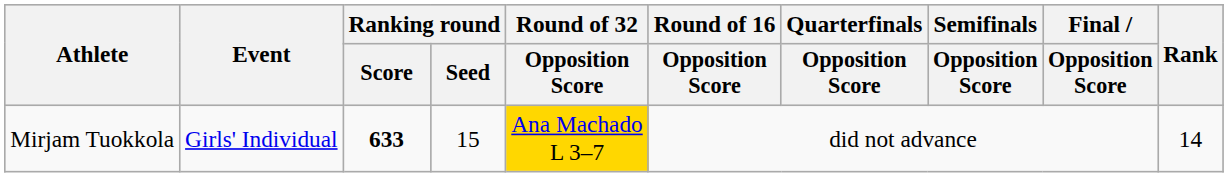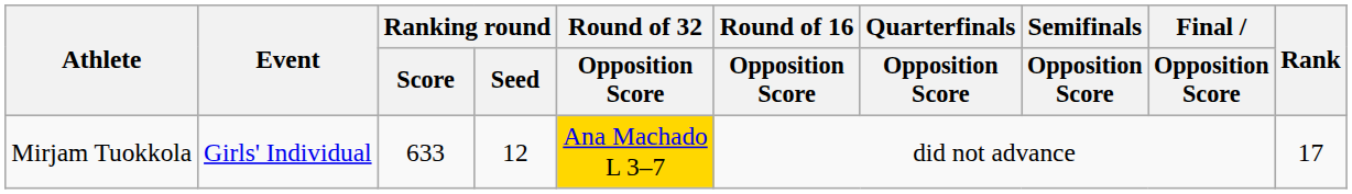Mirjam Tuokkola | Ranking round / Score: bold -> normal
Mirjam Tuokkola | Ranking round / Seed: 15 -> 12
Mirjam Tuokkola | Rank: 14 -> 17
